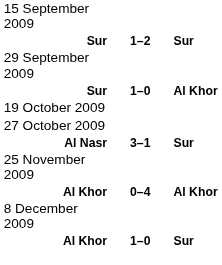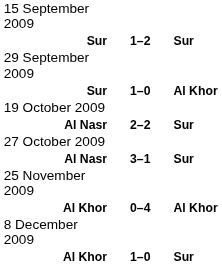+ row: Al Nasr | 2–2 | Sur
